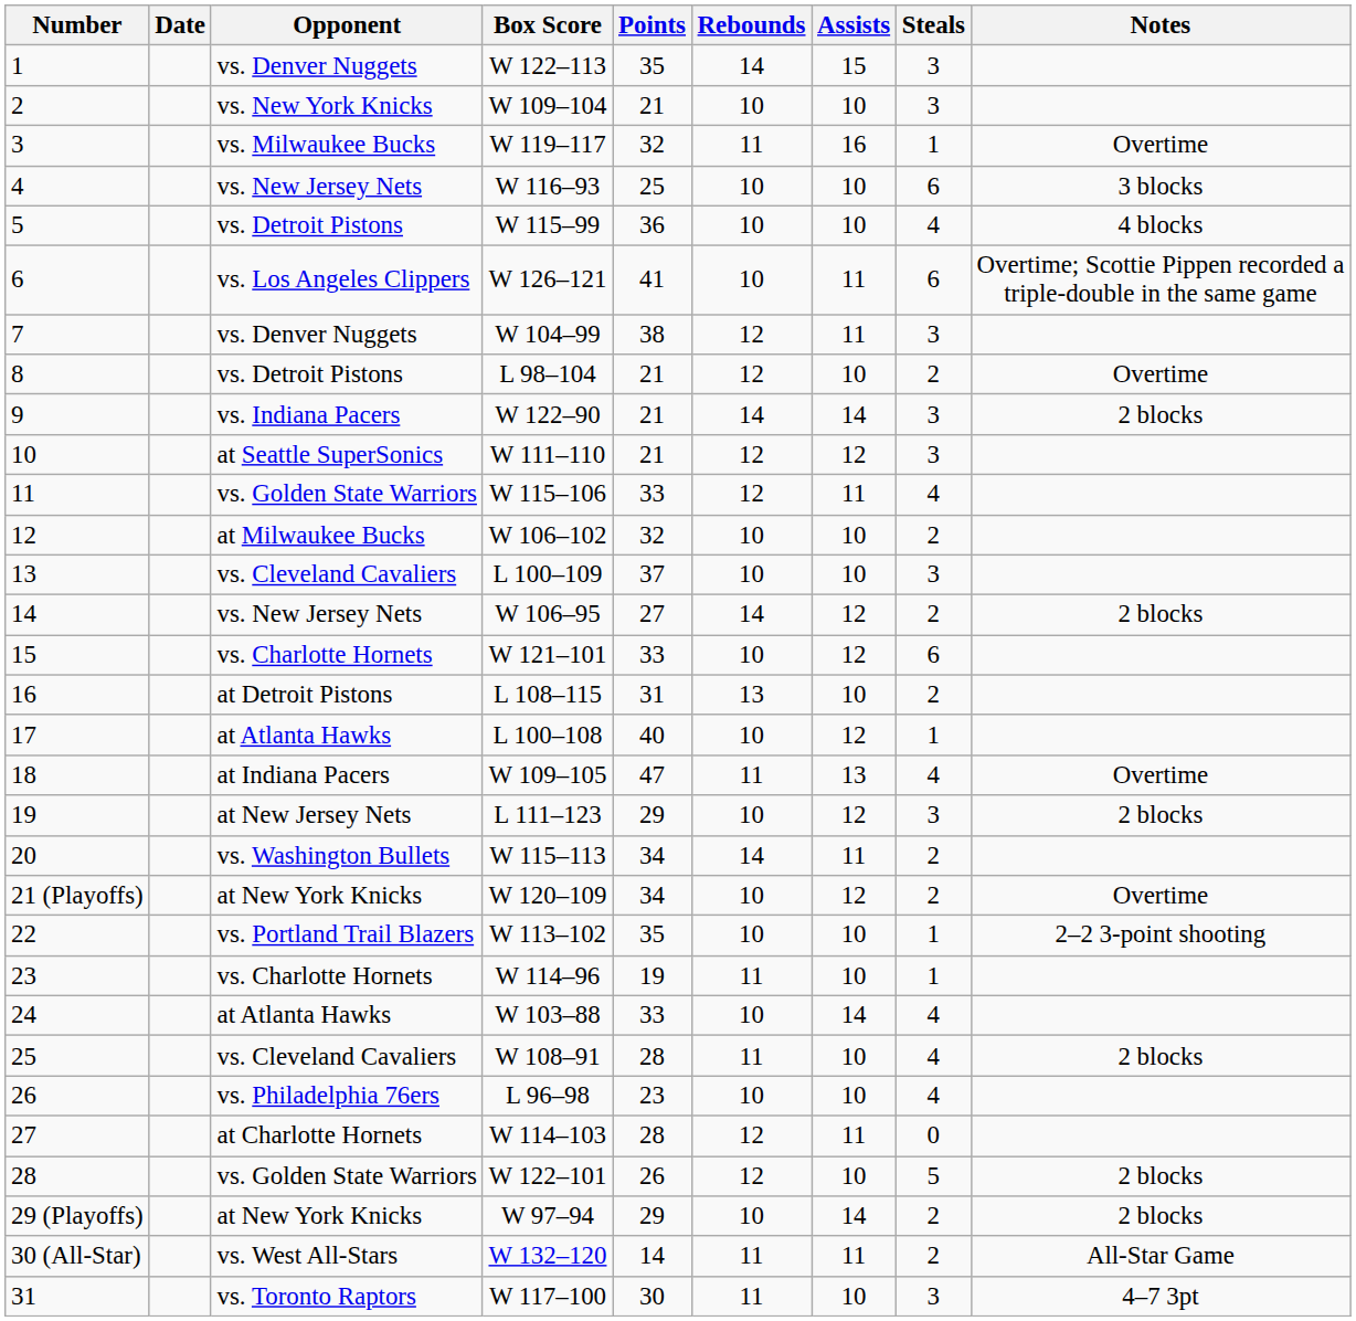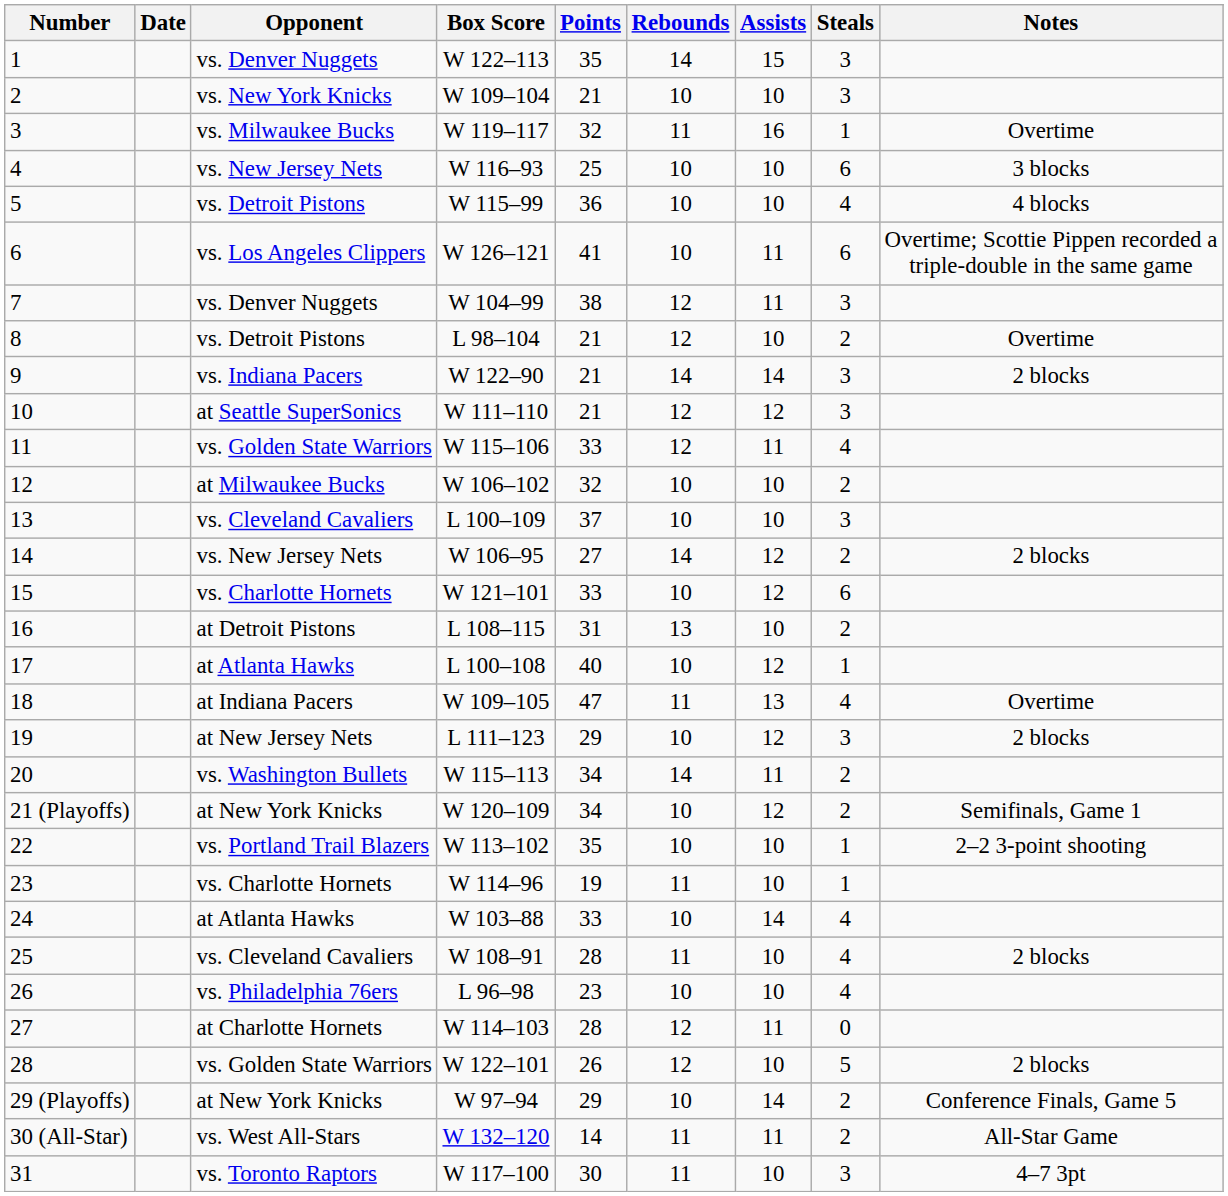21 (Playoffs) | Notes: Overtime -> Semifinals, Game 1
29 (Playoffs) | Notes: 2 blocks -> Conference Finals, Game 5
